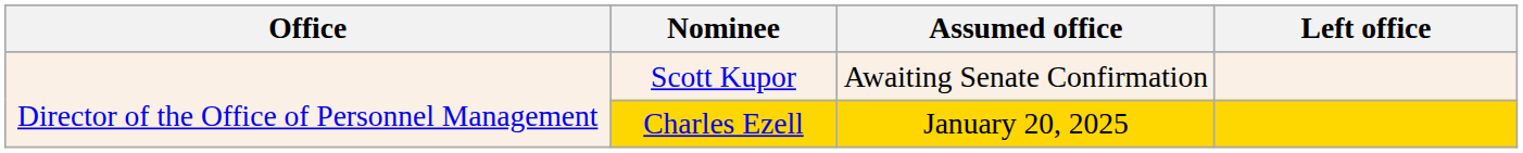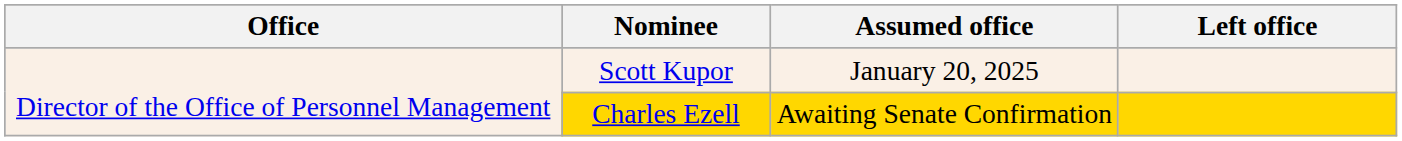Scott Kupor | Assumed office: Awaiting Senate Confirmation -> January 20, 2025
Charles Ezell | Assumed office: January 20, 2025 -> Awaiting Senate Confirmation
